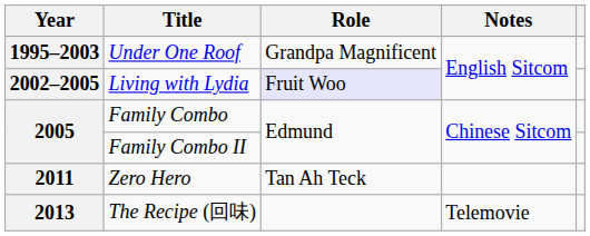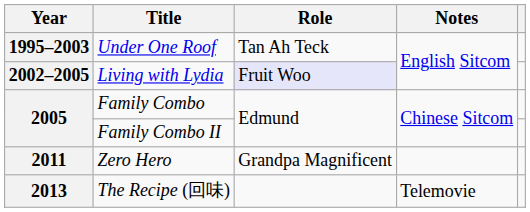Under One Roof | Role: Grandpa Magnificent -> Tan Ah Teck
Zero Hero | Role: Tan Ah Teck -> Grandpa Magnificent
